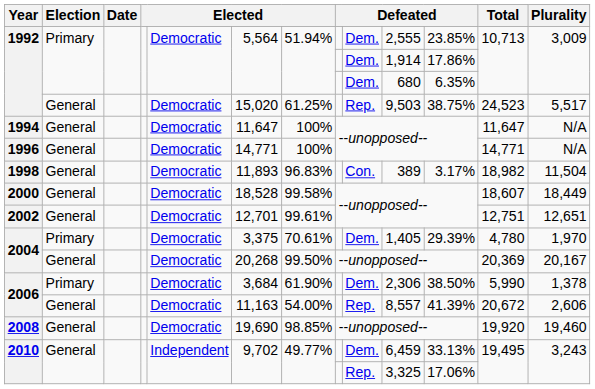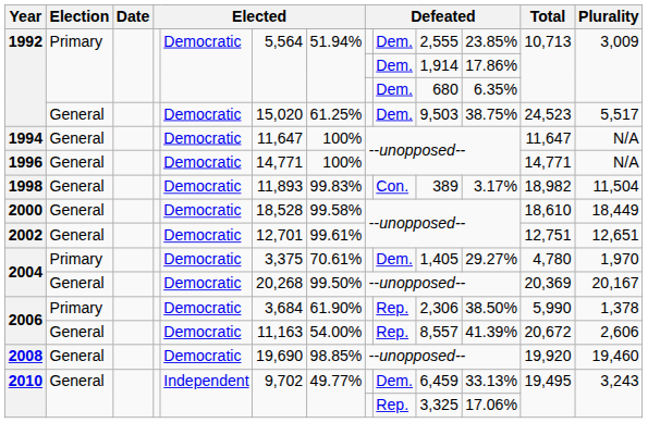1992 / General | column 9: Rep. -> Dem.
1998 | column 7: 96.83% -> 99.83%
2000 | Total: 18,607 -> 18,610
2004 / Primary | column 11: 29.39% -> 29.27%
2006 / Primary | column 9: Dem. -> Rep.
